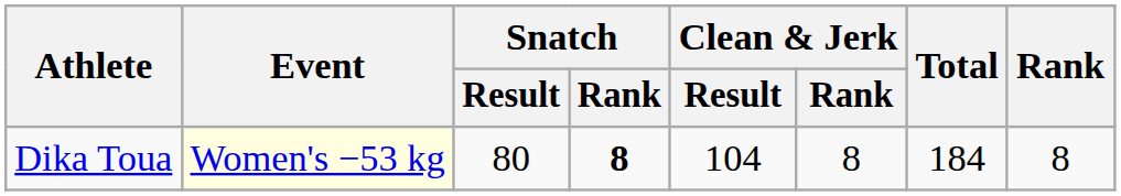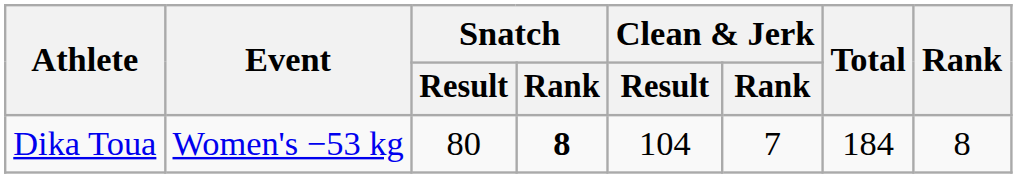Dika Toua | Event: lightyellow background -> no background
Dika Toua | Clean & Jerk / Rank: 8 -> 7
